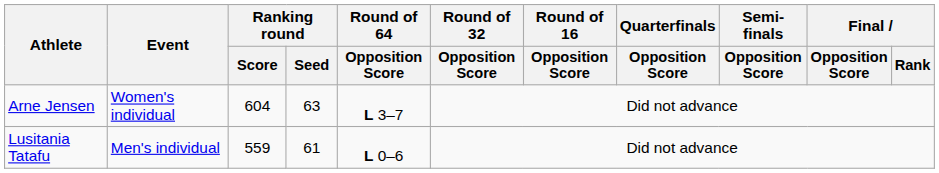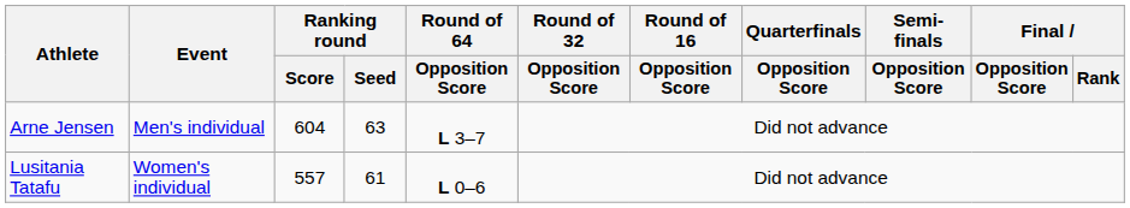Arne Jensen | Event: Women's individual -> Men's individual
Lusitania Tatafu | Event: Men's individual -> Women's individual
Lusitania Tatafu | Ranking round / Score: 559 -> 557
